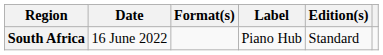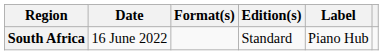columns swapped: Edition(s) <-> Label
